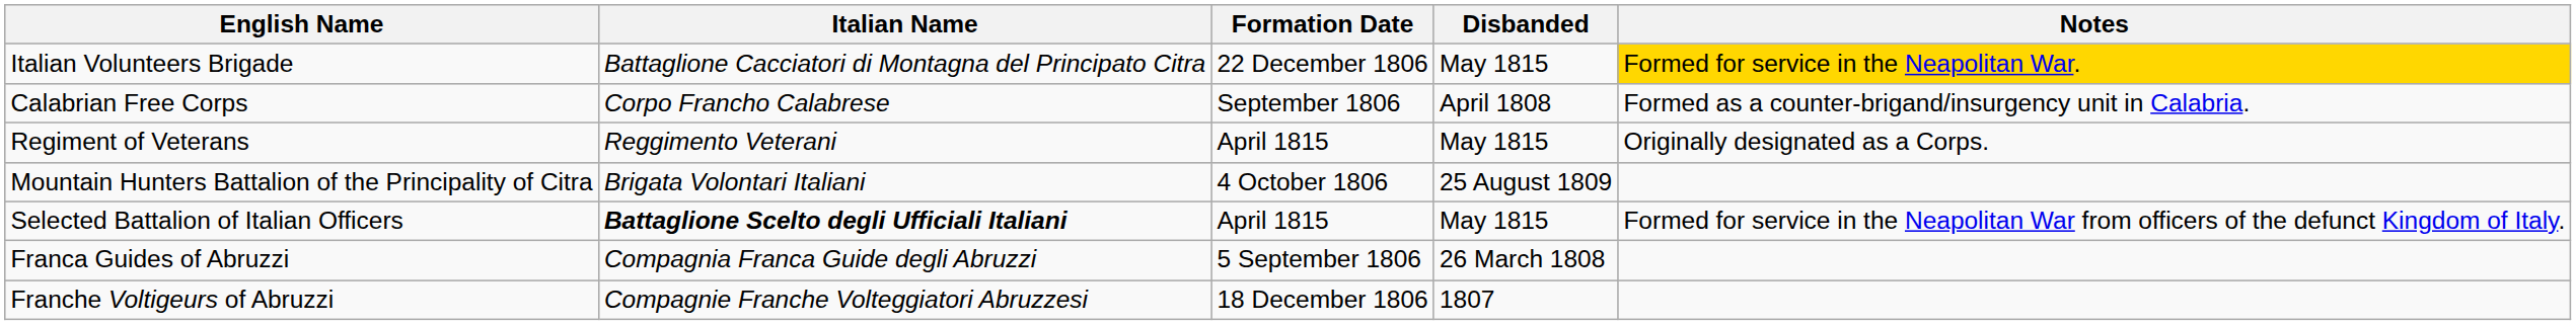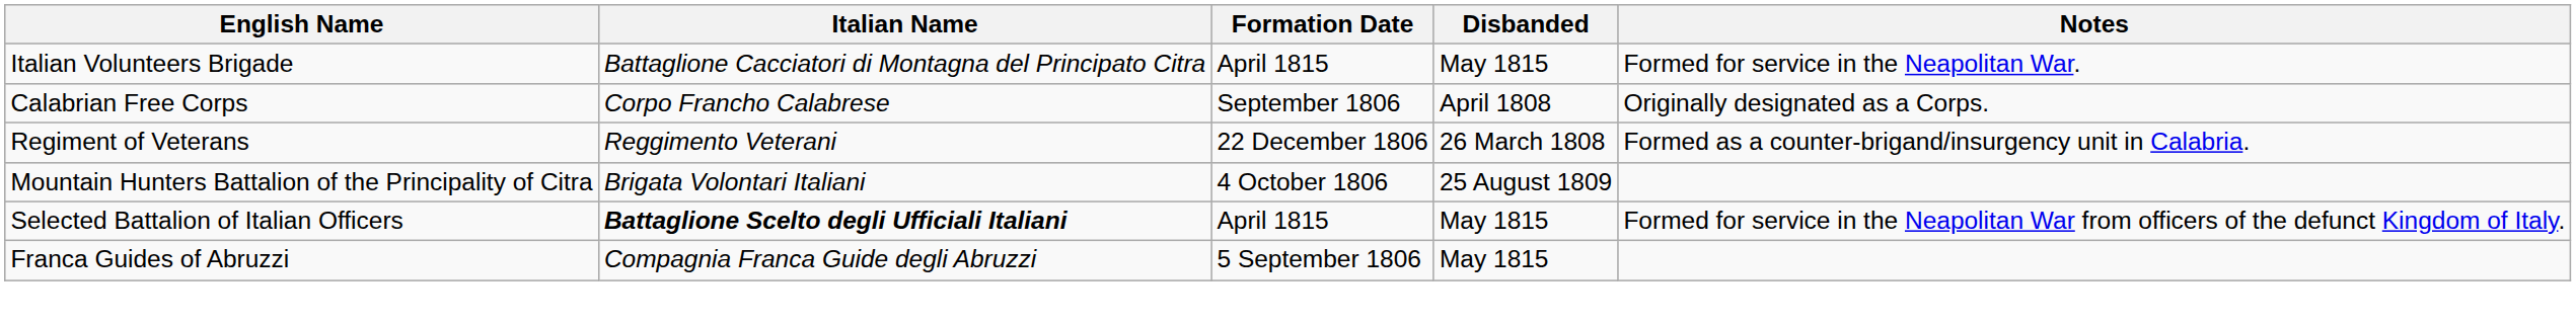Italian Volunteers Brigade | Formation Date: 22 December 1806 -> April 1815
Italian Volunteers Brigade | Notes: gold background -> no background
Calabrian Free Corps | Notes: Formed as a counter-brigand/insurgency unit in Calabria. -> Originally designated as a Corps.
Regiment of Veterans | Formation Date: April 1815 -> 22 December 1806
Regiment of Veterans | Disbanded: May 1815 -> 26 March 1808
Regiment of Veterans | Notes: Originally designated as a Corps. -> Formed as a counter-brigand/insurgency unit in Calabria.
Franca Guides of Abruzzi | Disbanded: 26 March 1808 -> May 1815
- row: Franche Voltigeurs of Abruzzi | Compagnie Franche Volteggiatori Abruzzesi | 18 December 1806 | 1807
